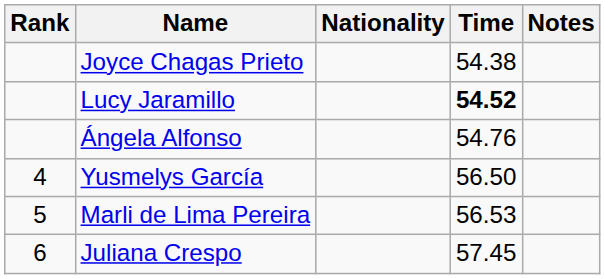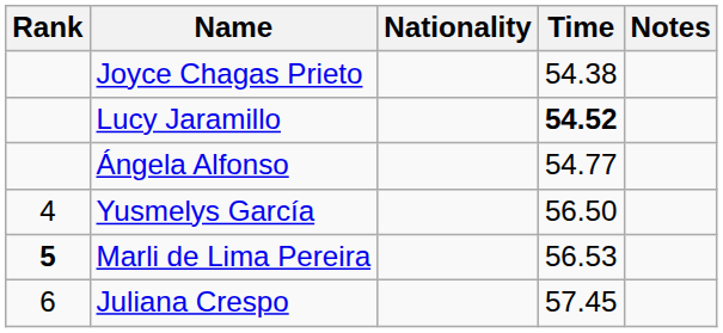Ángela Alfonso | Time: 54.76 -> 54.77
Marli de Lima Pereira | Rank: normal -> bold
